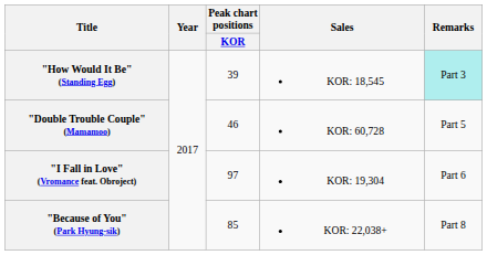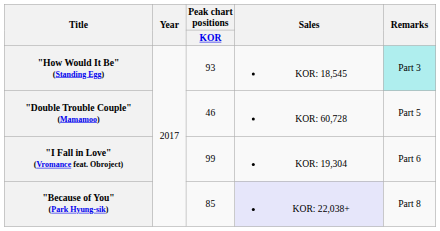"How Would It Be" (Standing Egg) | Peak chart positions / KOR: 39 -> 93
"I Fall in Love" (Vromance feat. Obroject) | Peak chart positions / KOR: 97 -> 99
"Because of You" (Park Hyung-sik) | Sales: no background -> lavender background
